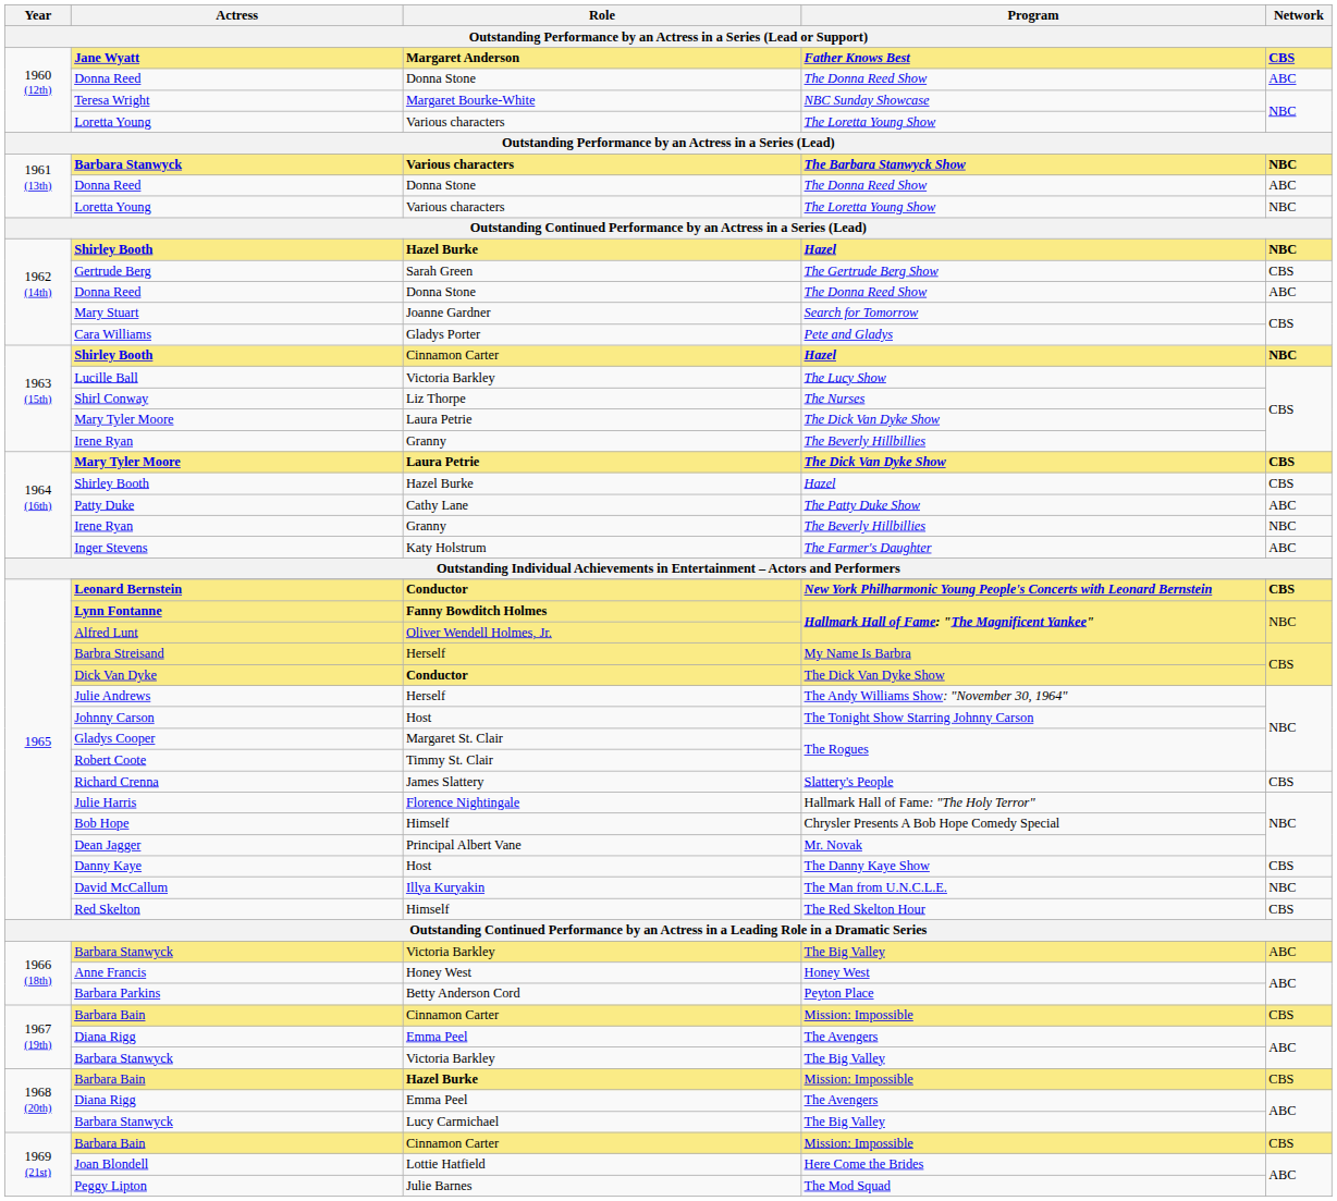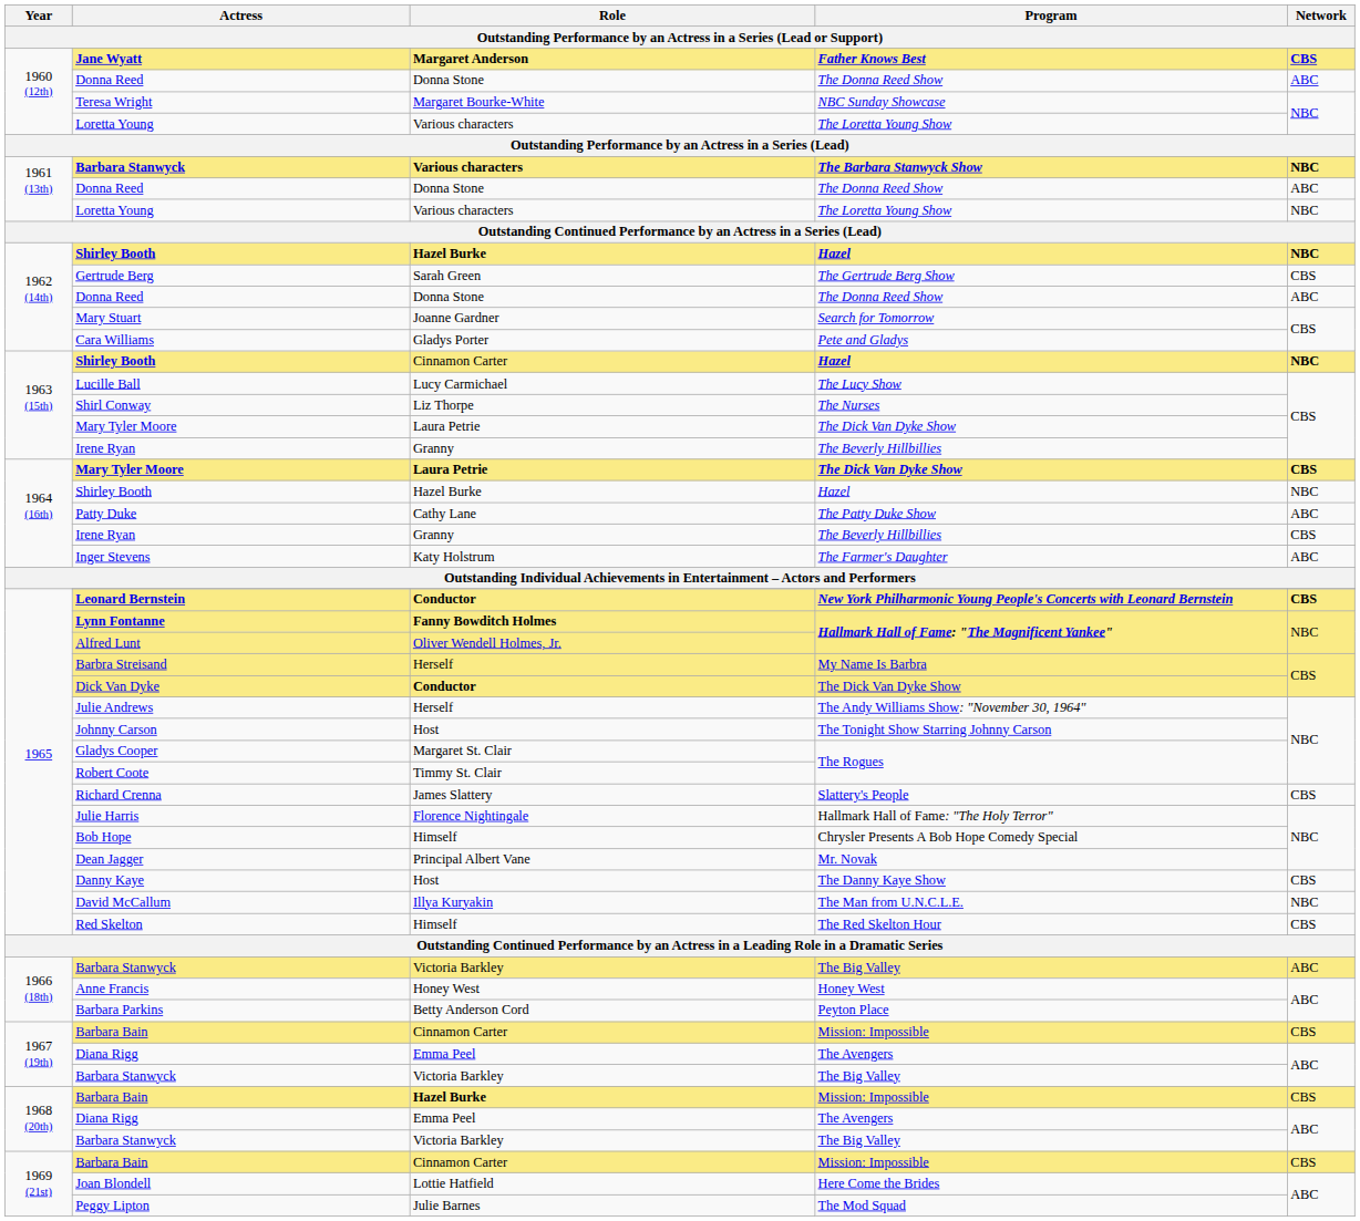Lucille Ball | Role: Victoria Barkley -> Lucy Carmichael
1964 (16th) / Shirley Booth | Network: CBS -> NBC
1964 (16th) / Irene Ryan | Network: NBC -> CBS
1968 (20th) / Barbara Stanwyck | Role: Lucy Carmichael -> Victoria Barkley
